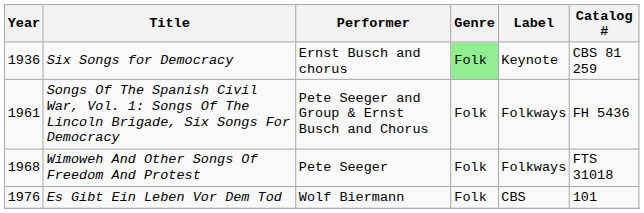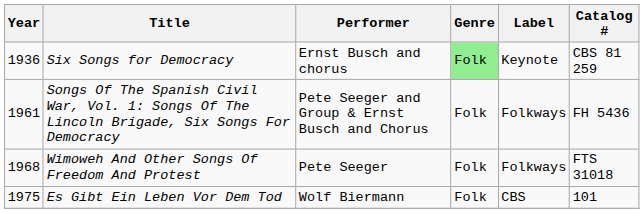Es Gibt Ein Leben Vor Dem Tod | Year: 1976 -> 1975
